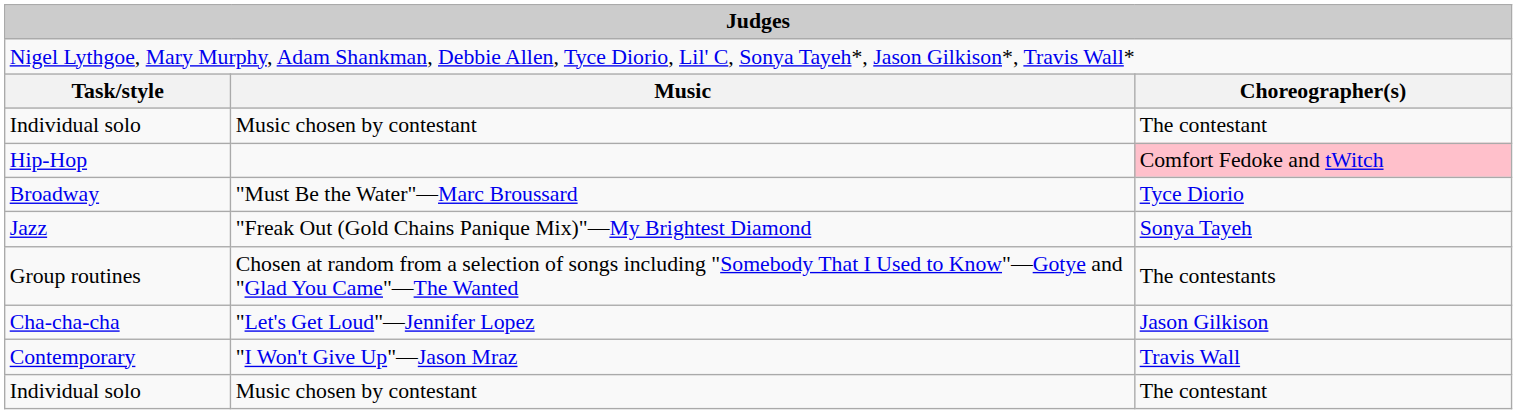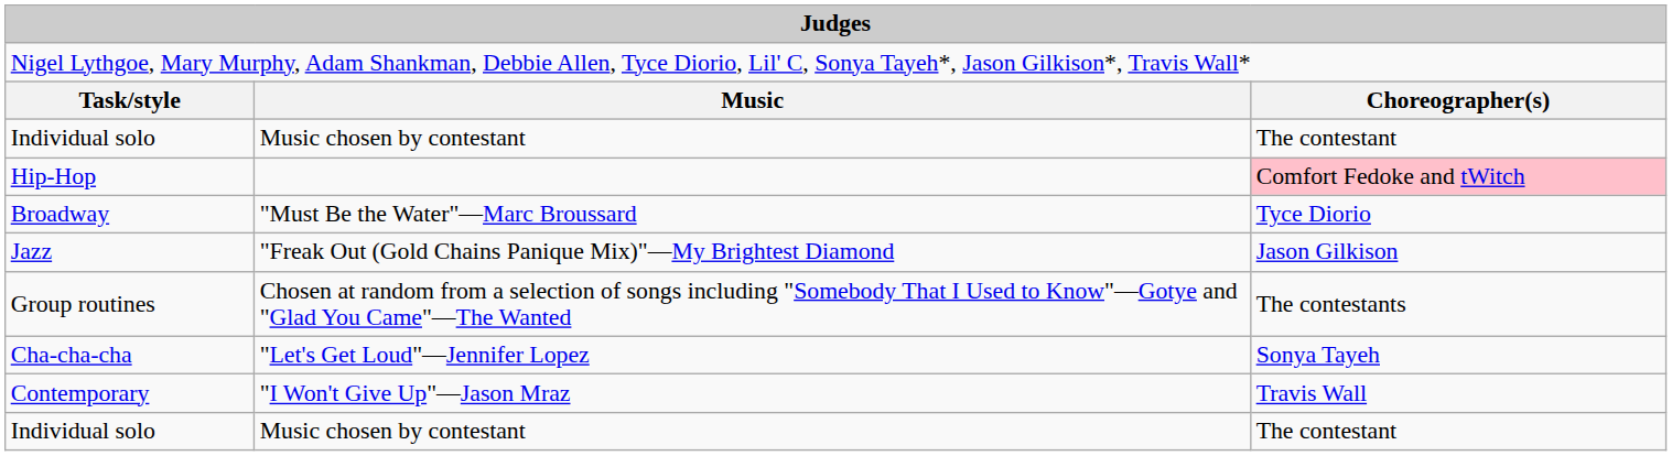Jazz | column 3: Sonya Tayeh -> Jason Gilkison
Cha-cha-cha | column 3: Jason Gilkison -> Sonya Tayeh
